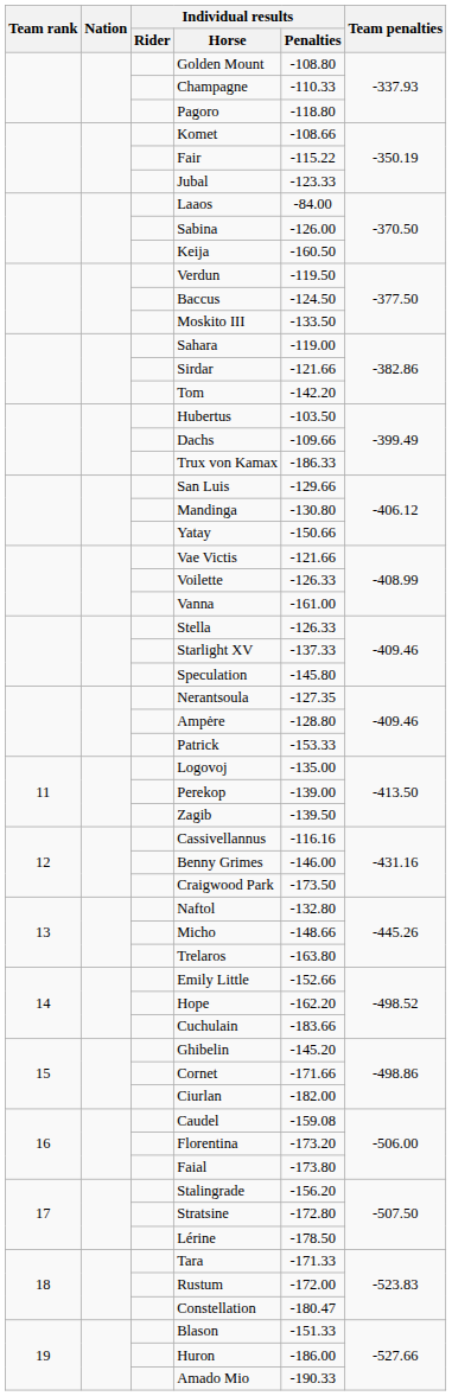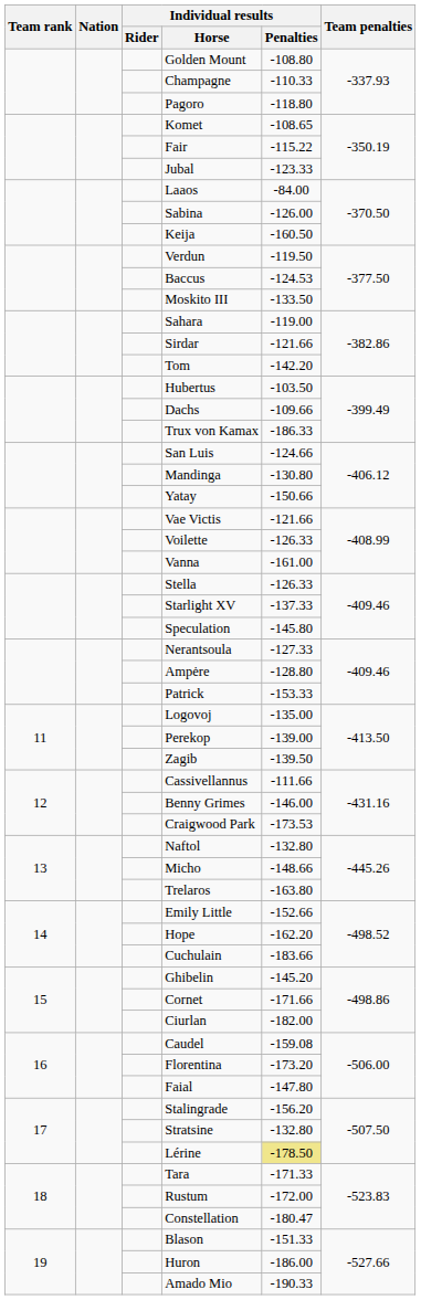Komet | Individual results / Penalties: -108.66 -> -108.65
Baccus | Individual results / Penalties: -124.50 -> -124.53
San Luis | Individual results / Penalties: -129.66 -> -124.66
Nerantsoula | Individual results / Penalties: -127.35 -> -127.33
Cassivellannus | Individual results / Penalties: -116.16 -> -111.66
Craigwood Park | Individual results / Penalties: -173.50 -> -173.53
Faial | Individual results / Penalties: -173.80 -> -147.80
Stratsine | Individual results / Penalties: -172.80 -> -132.80
Lérine | Individual results / Penalties: no background -> khaki background
